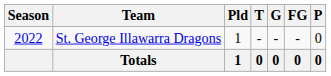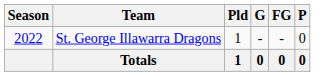- column: T | - | 0
